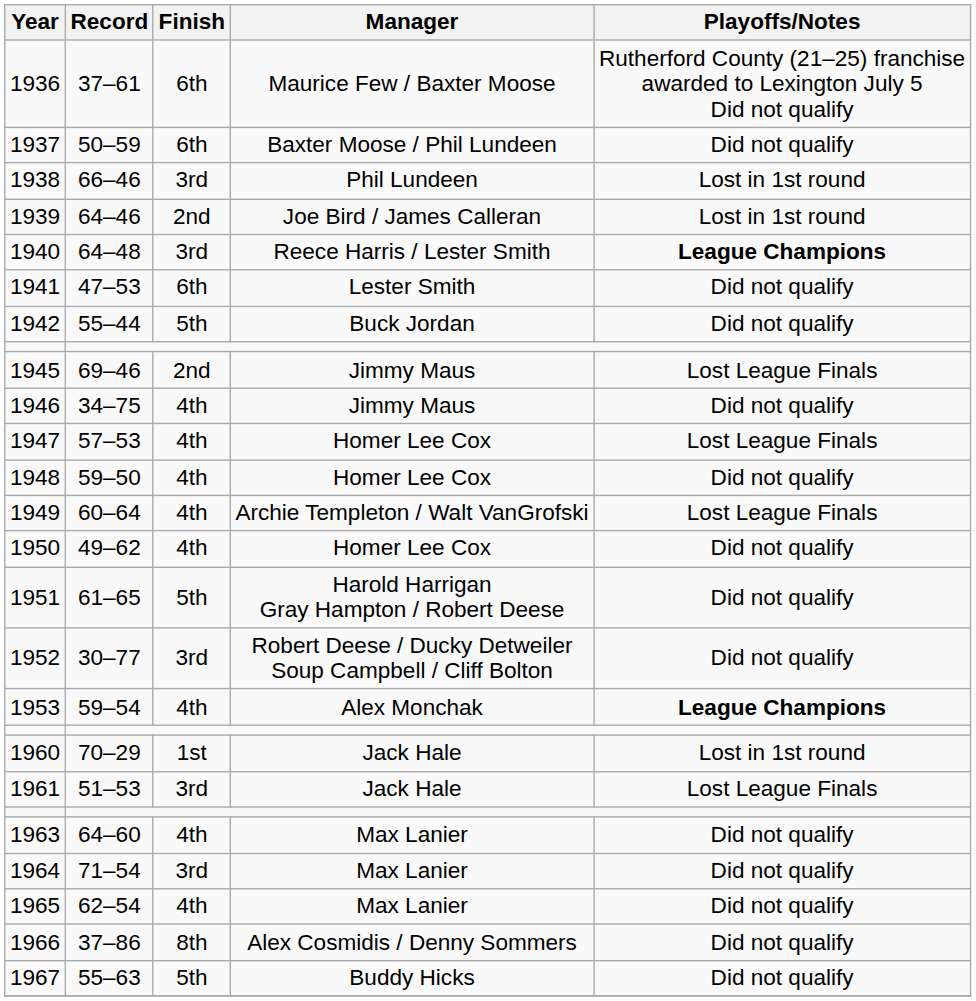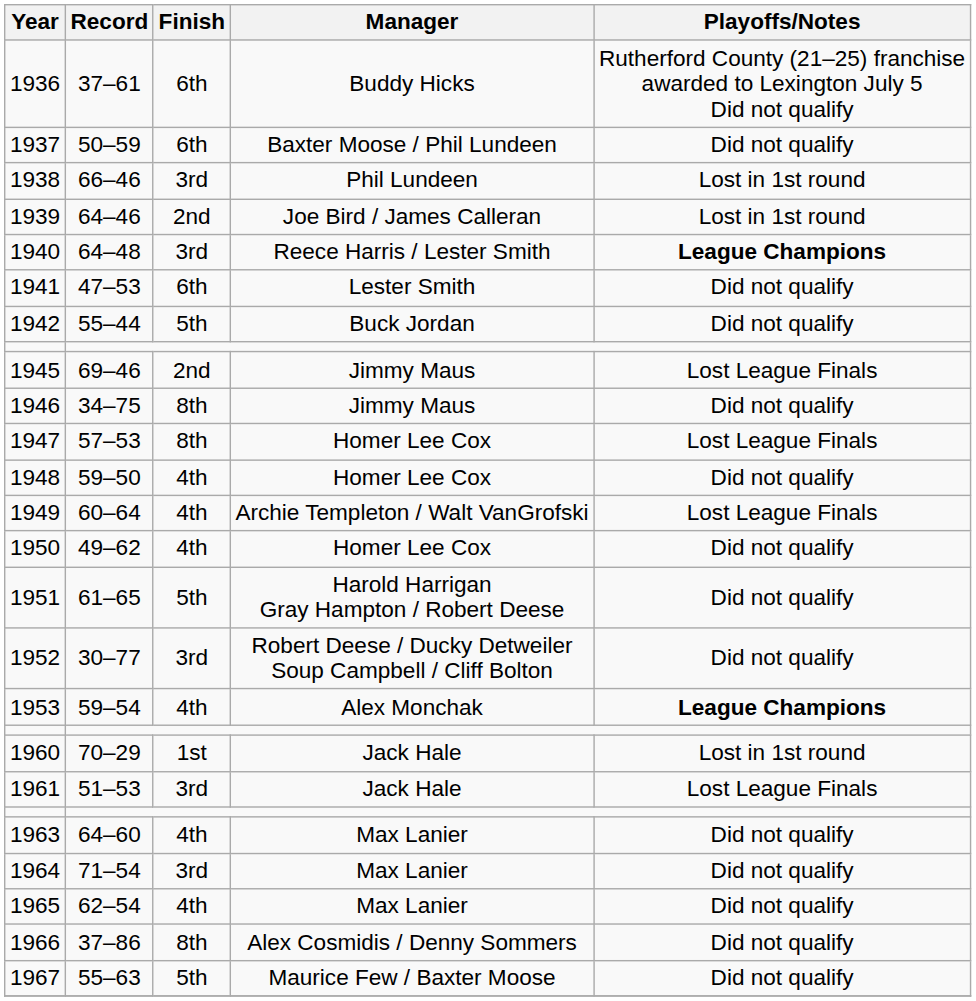1936 | Manager: Maurice Few / Baxter Moose -> Buddy Hicks
1946 | Finish: 4th -> 8th
1947 | Finish: 4th -> 8th
1967 | Manager: Buddy Hicks -> Maurice Few / Baxter Moose
